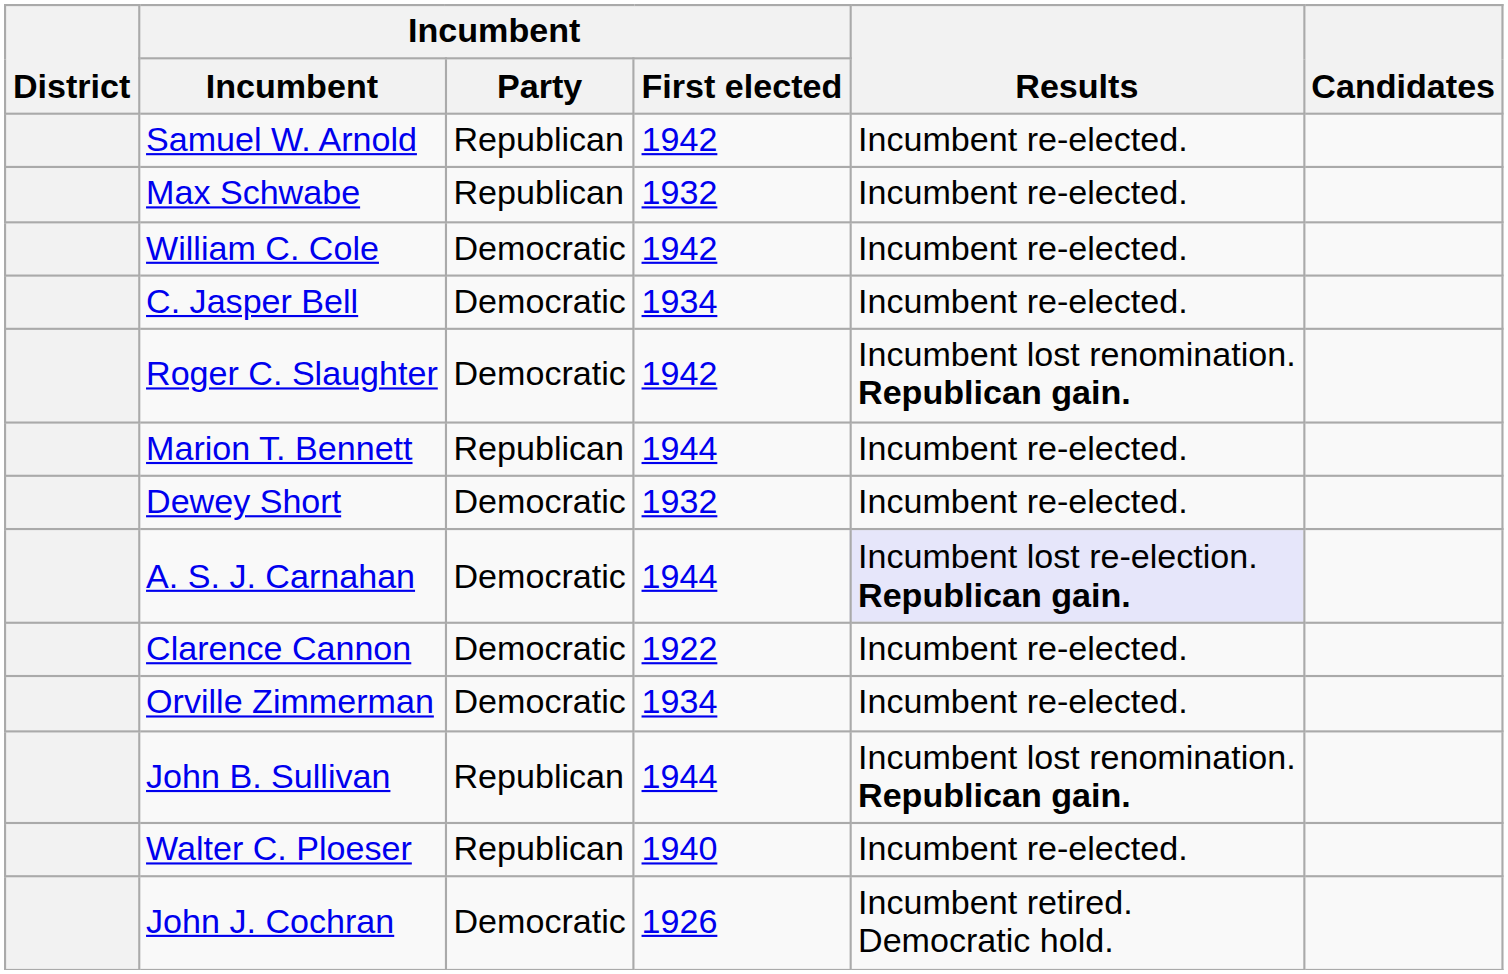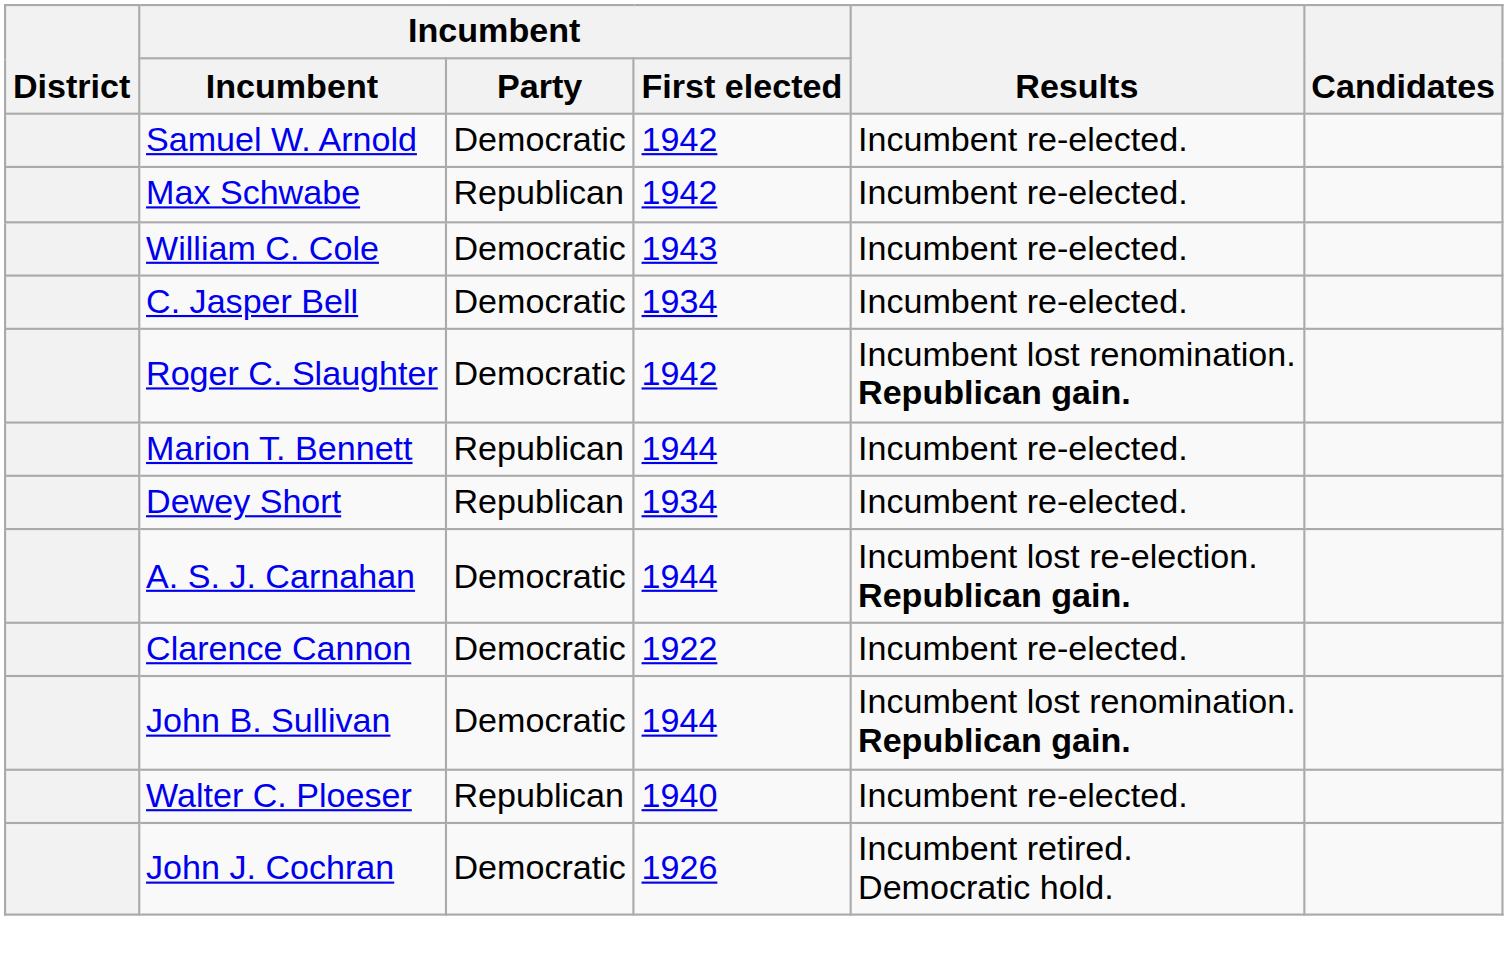Samuel W. Arnold | Incumbent / Party: Republican -> Democratic
Max Schwabe | Incumbent / First elected: 1932 -> 1942
William C. Cole | Incumbent / First elected: 1942 -> 1943
Dewey Short | Incumbent / Party: Democratic -> Republican
Dewey Short | Incumbent / First elected: 1932 -> 1934
A. S. J. Carnahan | Results: lavender background -> no background
- row: Orville Zimmerman | Democratic | 1934 | Incumbent re-elected.
John B. Sullivan | Incumbent / Party: Republican -> Democratic
